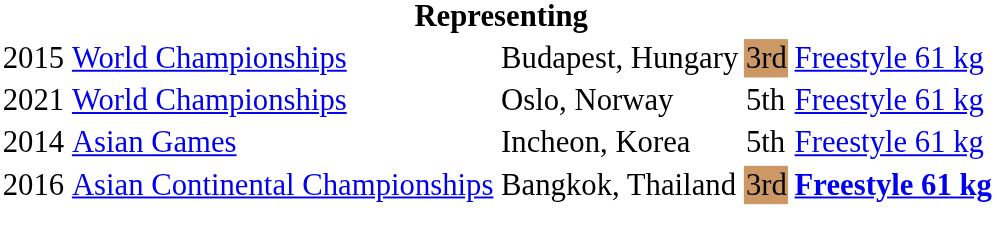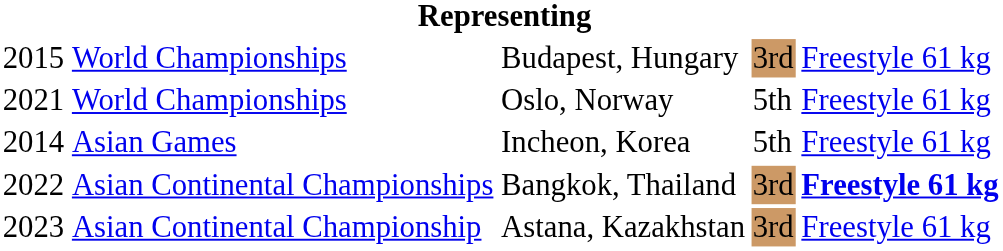Bangkok, Thailand | column 1: 2016 -> 2022
+ row: 2023 | Asian Continental Championship | Astana, Kazakhstan | 3rd | Freestyle 61 kg
